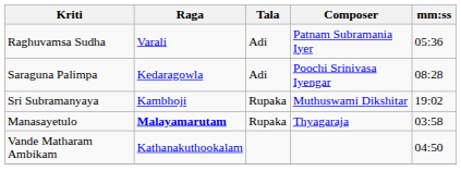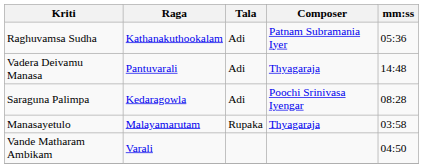Raghuvamsa Sudha | Raga: Varali -> Kathanakuthookalam
+ row: Vadera Deivamu Manasa | Pantuvarali | Adi | Thyagaraja | 14:48
- row: Sri Subramanyaya | Kambhoji | Rupaka | Muthuswami Dikshitar | 19:02
Manasayetulo | Raga: bold -> normal
Vande Matharam Ambikam | Raga: Kathanakuthookalam -> Varali
